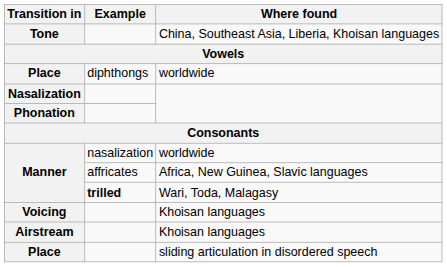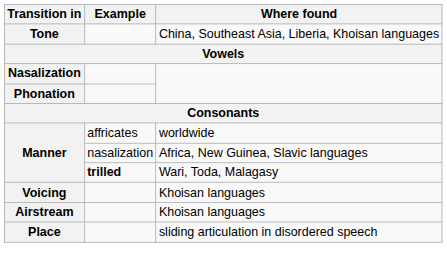- row: Place | diphthongs | worldwide
Manner / worldwide | Example: nasalization -> affricates
Manner / Africa, New Guinea, Slavic languages | Example: affricates -> nasalization
